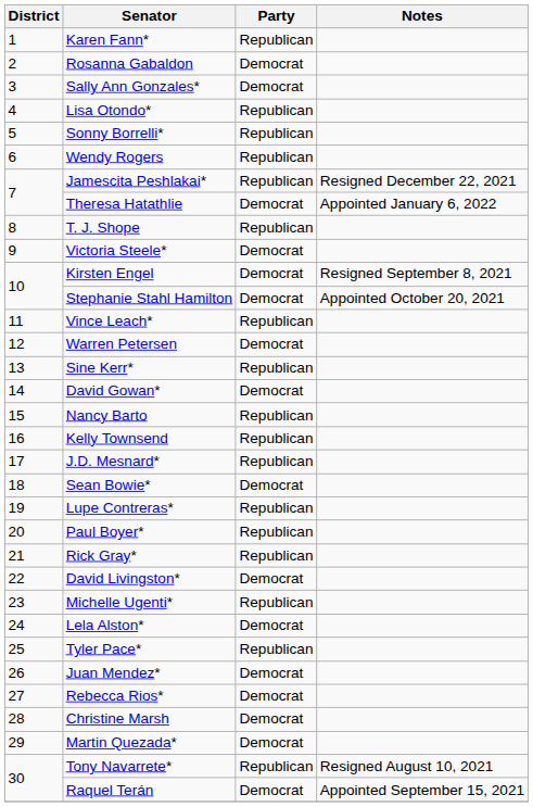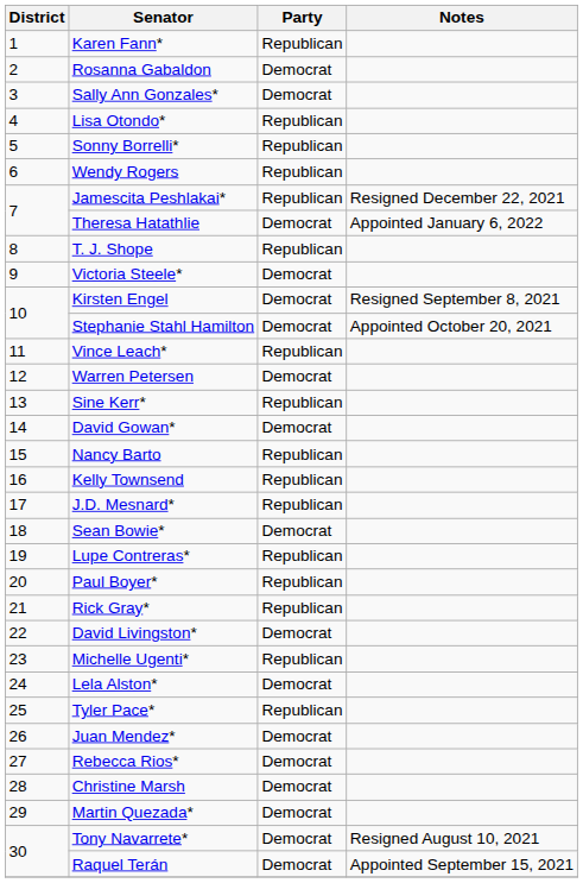Tony Navarrete* | Party: Republican -> Democrat
